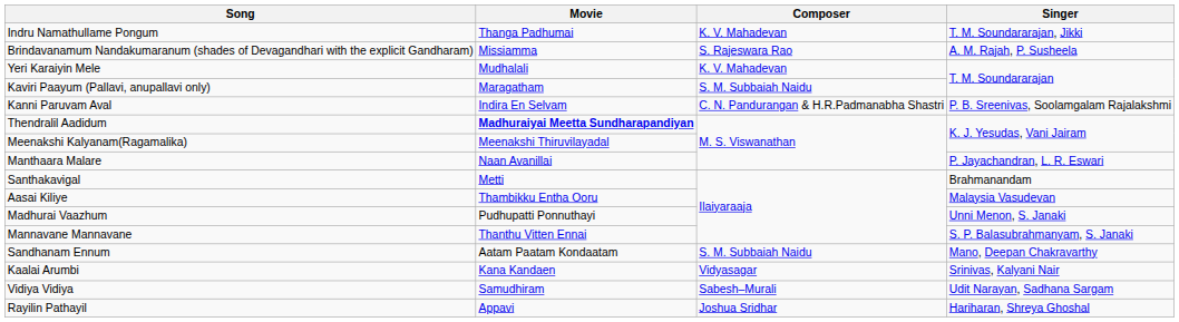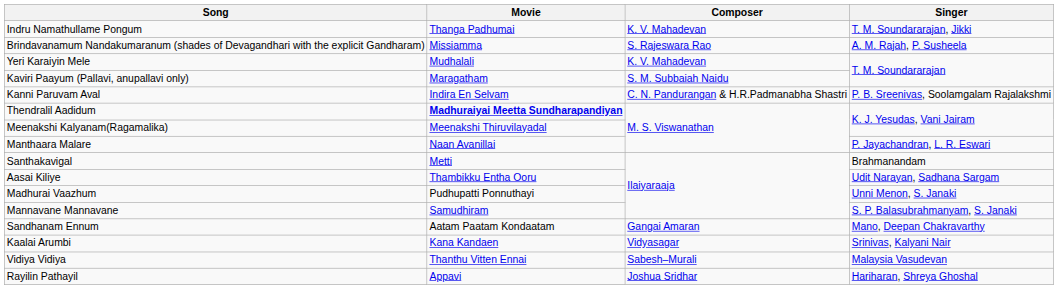Aasai Kiliye | Singer: Malaysia Vasudevan -> Udit Narayan, Sadhana Sargam
Mannavane Mannavane | Movie: Thanthu Vitten Ennai -> Samudhiram
Sandhanam Ennum | Composer: S. M. Subbaiah Naidu -> Gangai Amaran
Vidiya Vidiya | Movie: Samudhiram -> Thanthu Vitten Ennai
Vidiya Vidiya | Singer: Udit Narayan, Sadhana Sargam -> Malaysia Vasudevan
